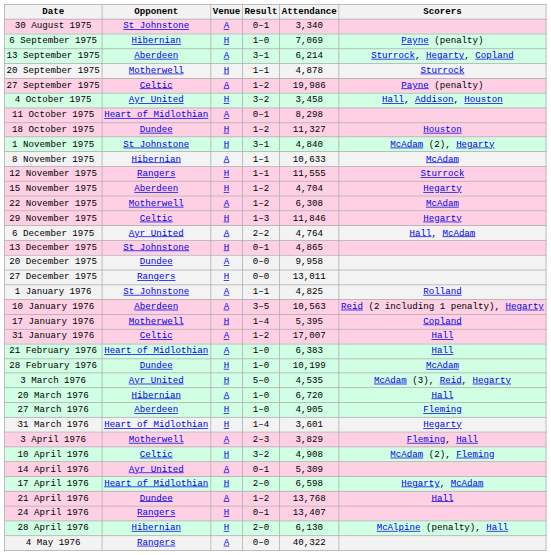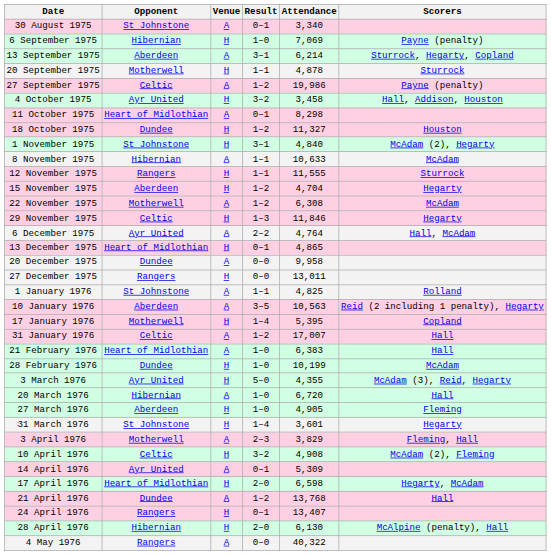13 December 1975 | Opponent: St Johnstone -> Heart of Midlothian
3 March 1976 | Attendance: 4,535 -> 4,355
31 March 1976 | Opponent: Heart of Midlothian -> St Johnstone
